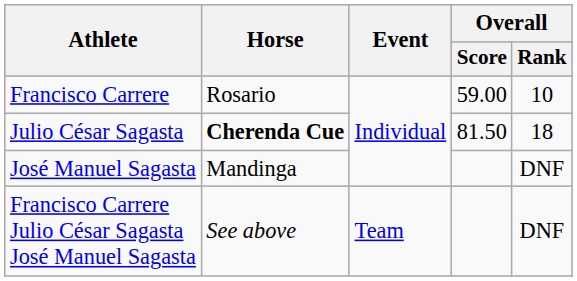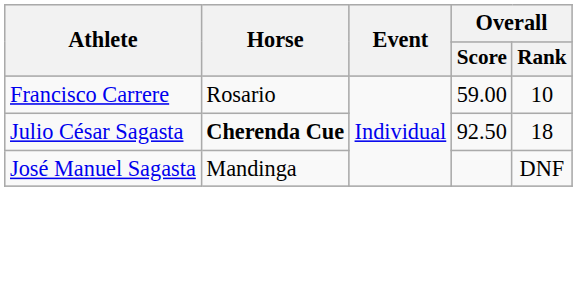Julio César Sagasta | Overall / Score: 81.50 -> 92.50
- row: Francisco Carrere Julio César Sagasta José Manuel Sagasta | See above | Team | DNF
